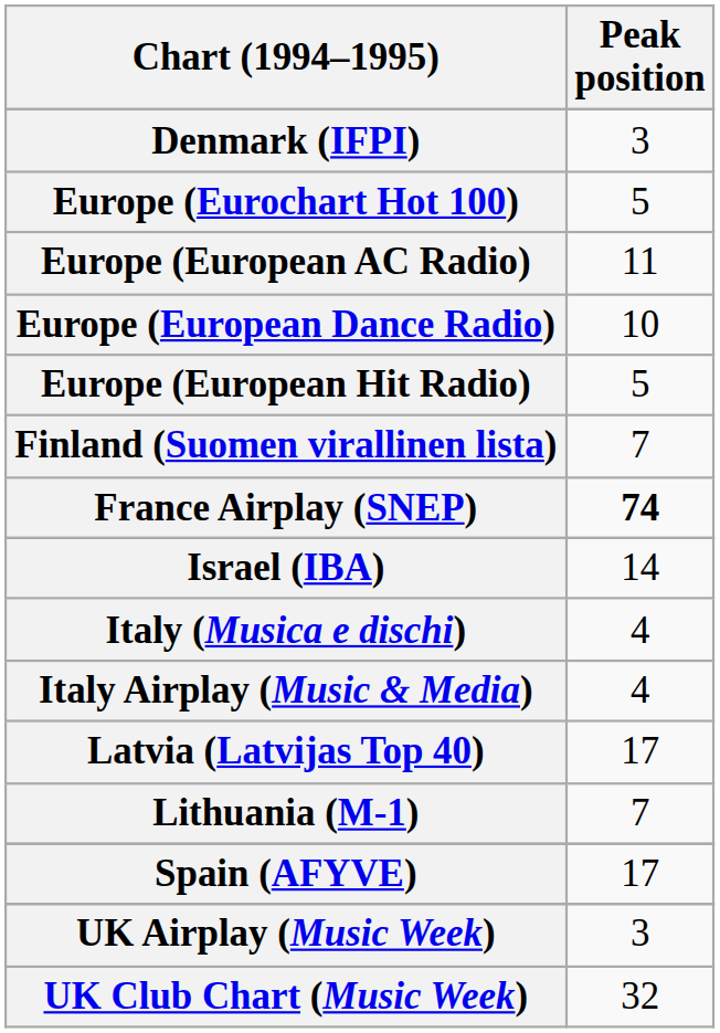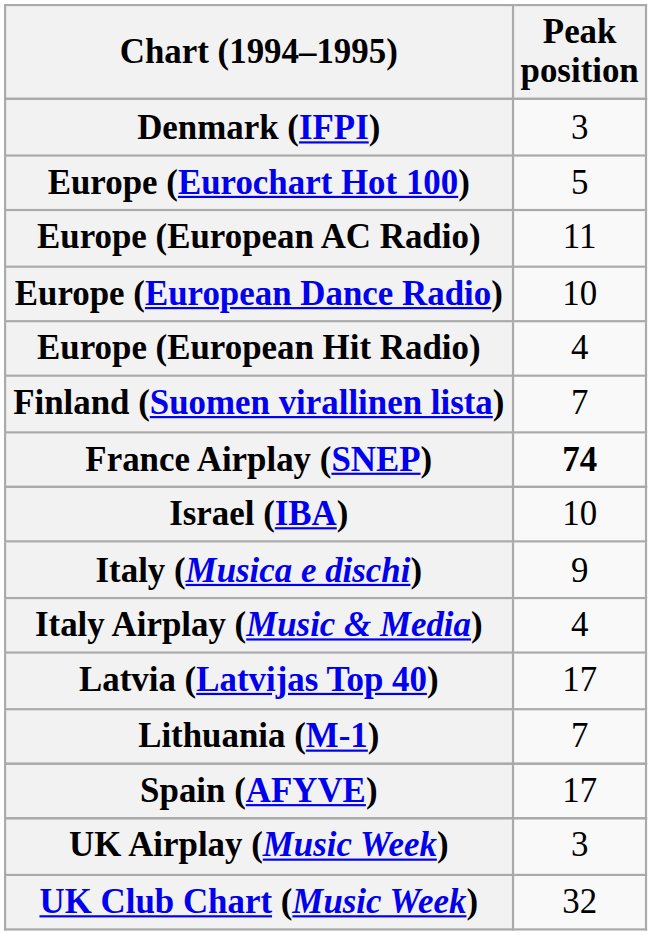Europe (European Hit Radio) | Peak position: 5 -> 4
Israel (IBA) | Peak position: 14 -> 10
Italy (Musica e dischi) | Peak position: 4 -> 9
